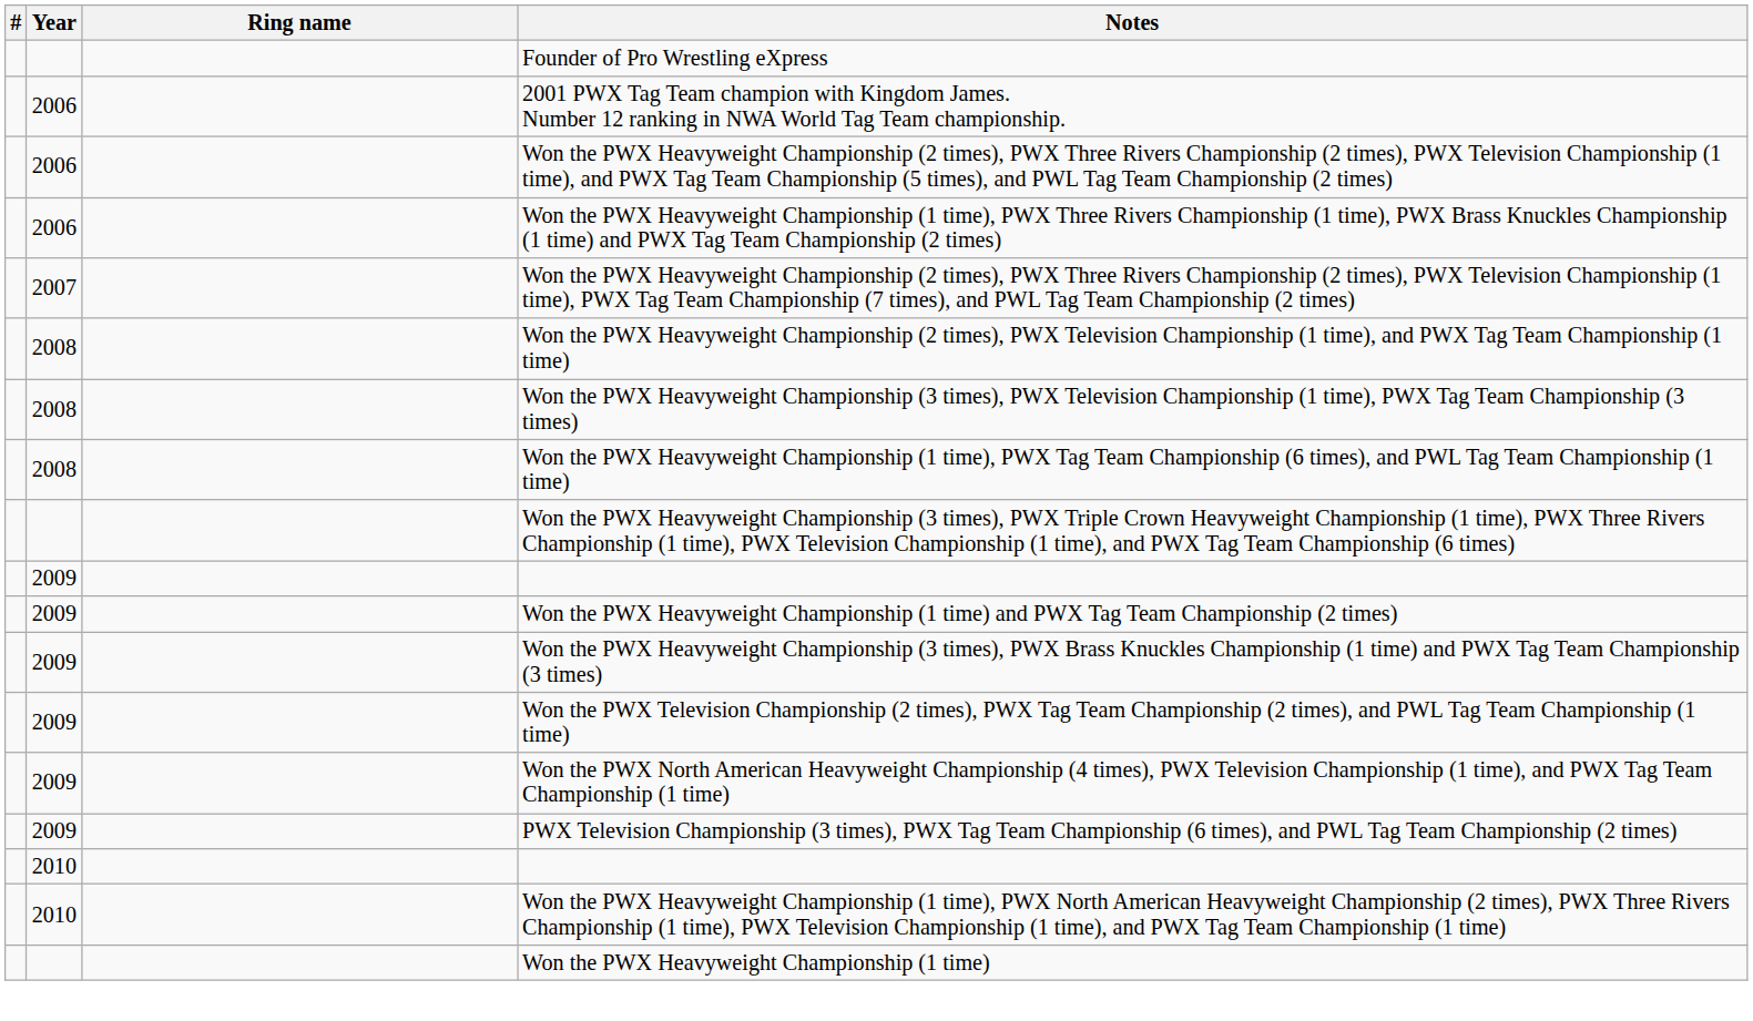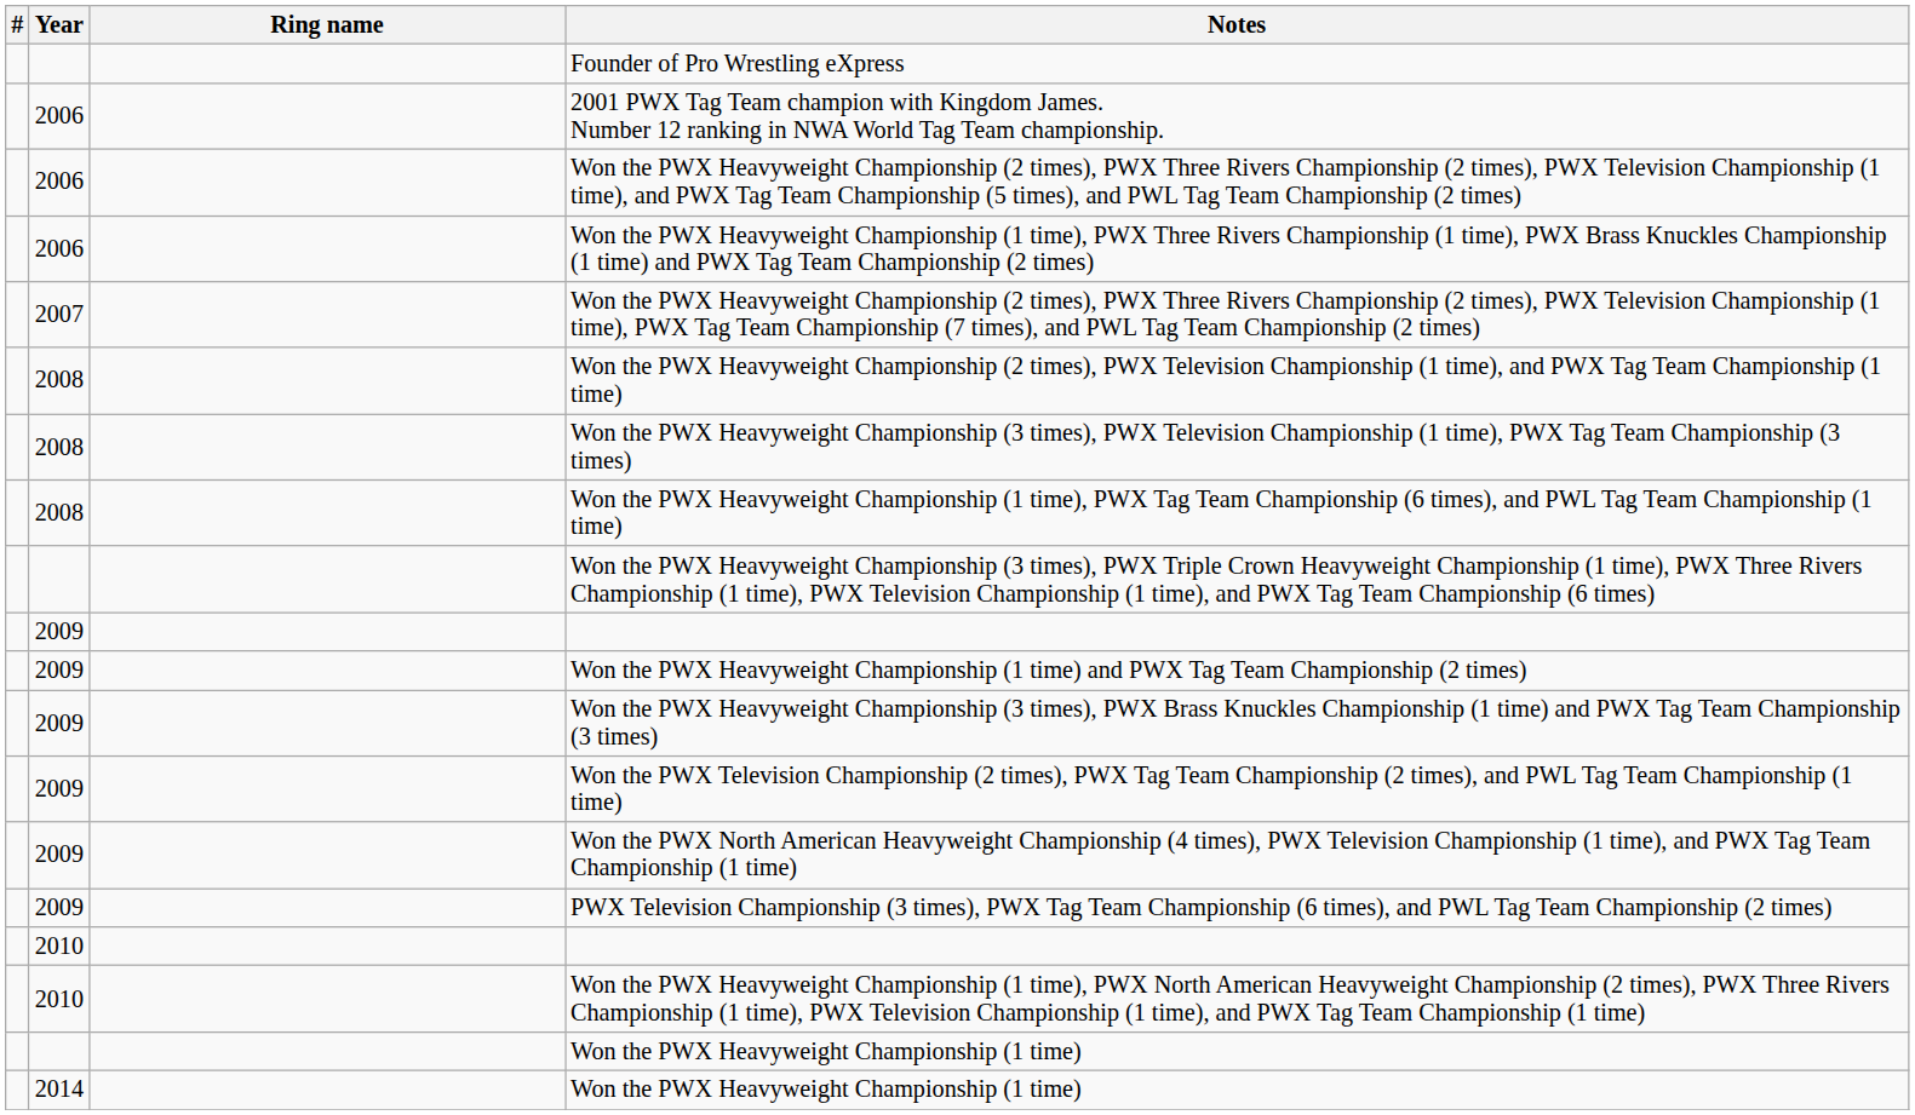+ row: 2014 | Won the PWX Heavyweight Championship (1 time)
